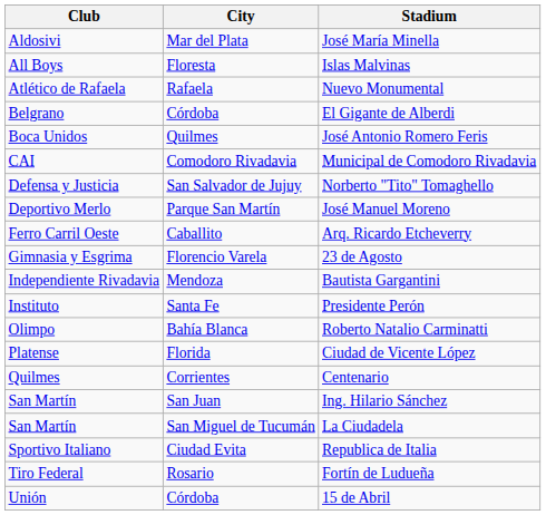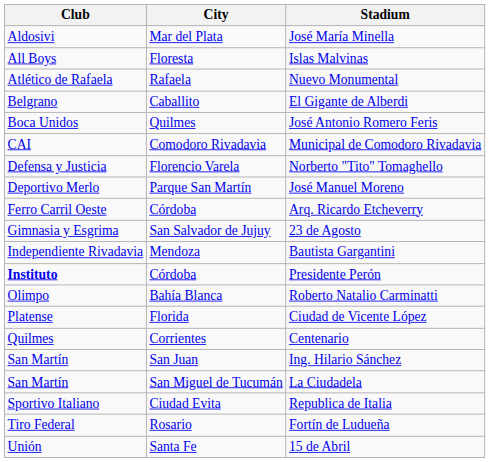El Gigante de Alberdi | City: Córdoba -> Caballito
Norberto "Tito" Tomaghello | City: San Salvador de Jujuy -> Florencio Varela
Arq. Ricardo Etcheverry | City: Caballito -> Córdoba
23 de Agosto | City: Florencio Varela -> San Salvador de Jujuy
Presidente Perón | Club: normal -> bold
Presidente Perón | City: Santa Fe -> Córdoba
15 de Abril | City: Córdoba -> Santa Fe
